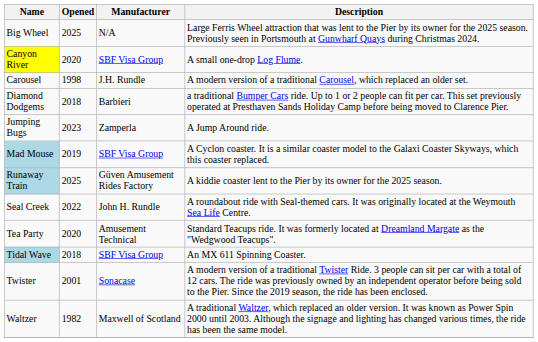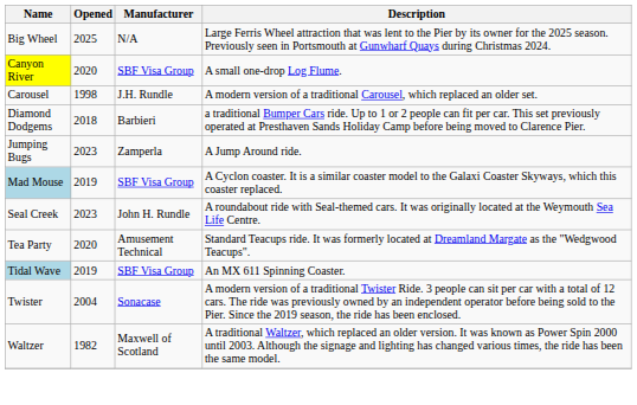- row: Runaway Train | 2025 | Güven Amusement Rides Factory | A kiddie coaster lent to the Pier by its owner for the 2025 season.
Seal Creek | Opened: 2022 -> 2023
Tidal Wave | Opened: 2018 -> 2019
Twister | Opened: 2001 -> 2004
